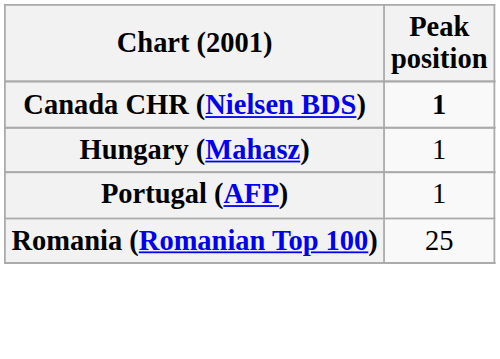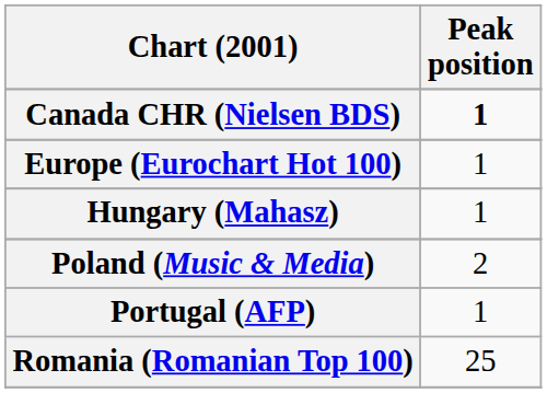+ row: Europe (Eurochart Hot 100) | 1
+ row: Poland (Music & Media) | 2
